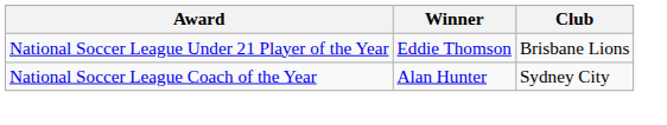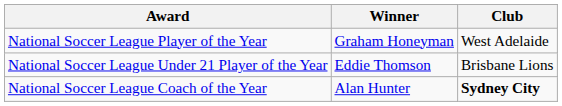+ row: National Soccer League Player of the Year | Graham Honeyman | West Adelaide
National Soccer League Coach of the Year | Club: normal -> bold
